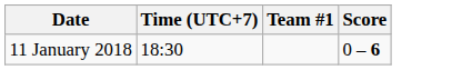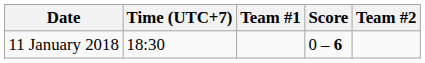+ column: Team #2
